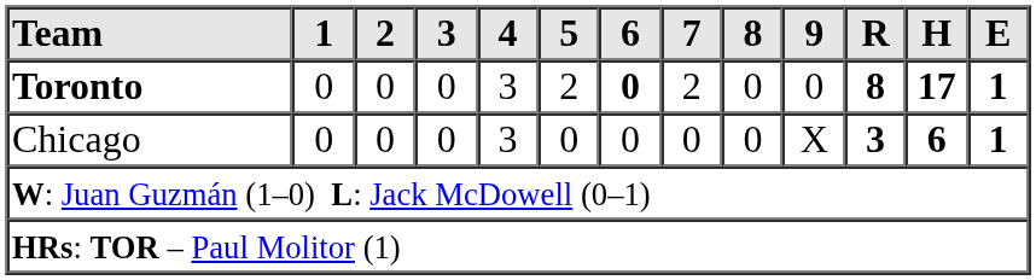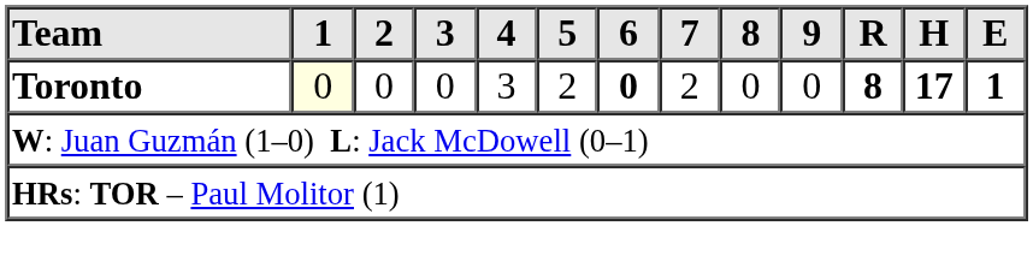Toronto | 1: no background -> lightyellow background
- row: Chicago | 0 | 0 | 0 | 3 | 0 | 0 | 0 | 0 | X | 3 | 6 | 1
